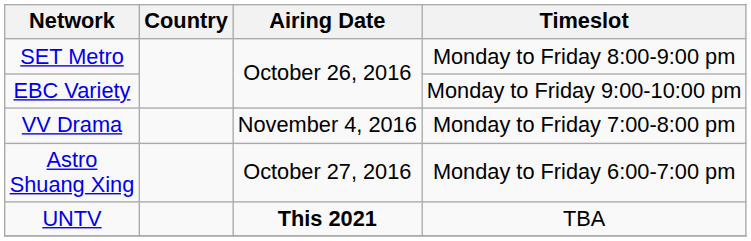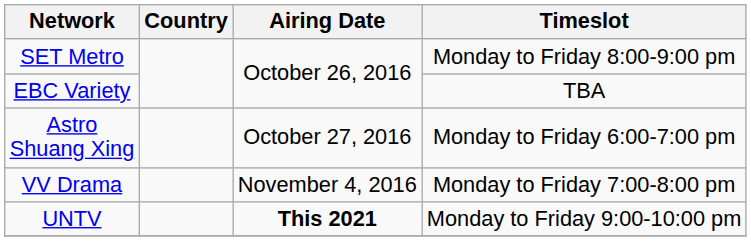EBC Variety | Timeslot: Monday to Friday 9:00-10:00 pm -> TBA
rows swapped: Astro Shuang Xing <-> VV Drama
UNTV | Timeslot: TBA -> Monday to Friday 9:00-10:00 pm
